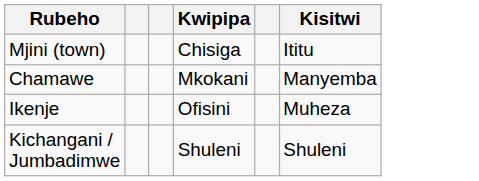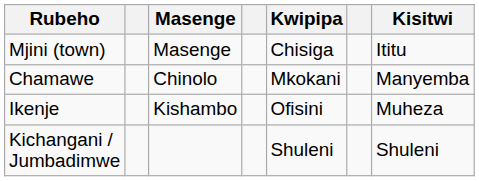+ column: Masenge | Masenge | Chinolo | Kishambo
